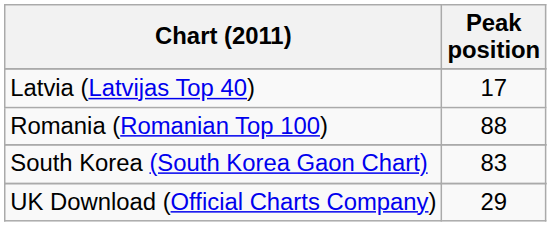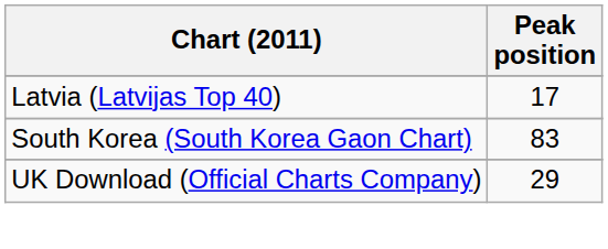- row: Romania (Romanian Top 100) | 88
